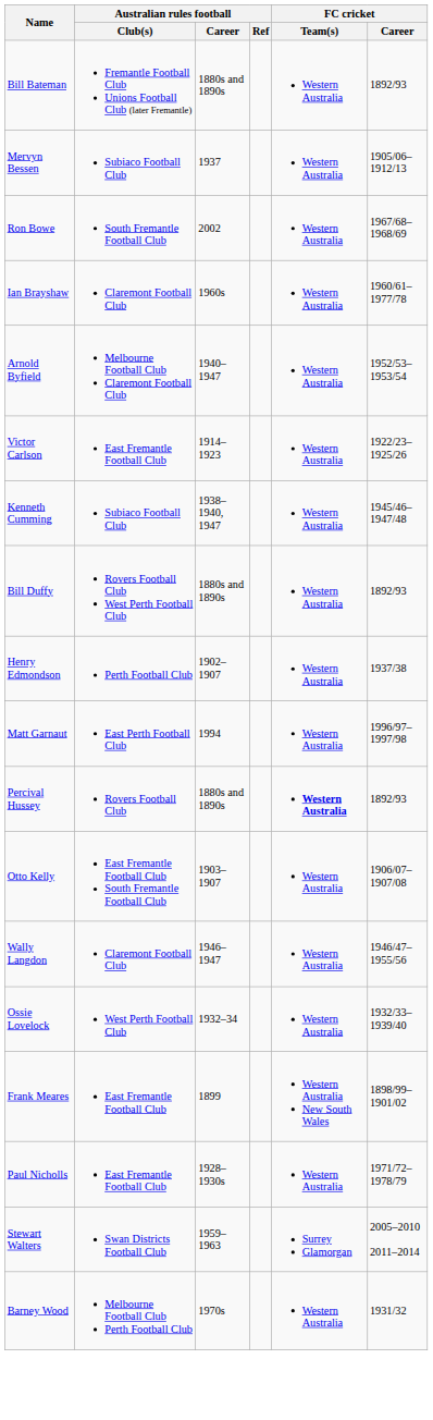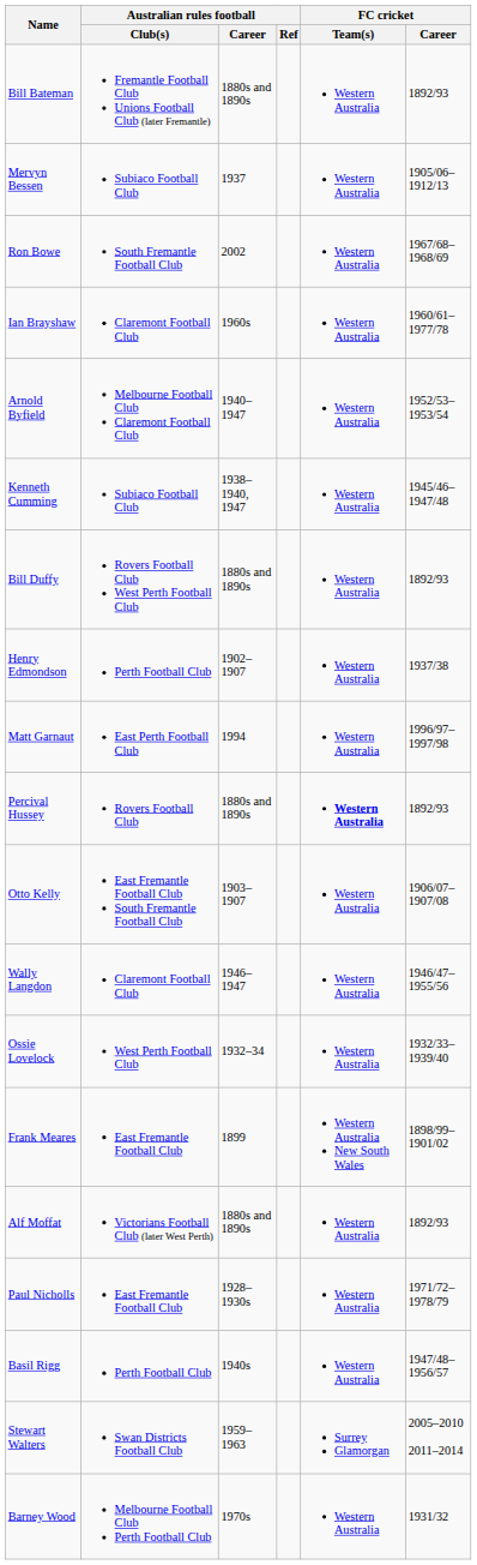- row: Victor Carlson | East Fremantle Football Club | 1914–1923 | Western Australia | 1922/23–1925/26
+ row: Alf Moffat | Victorians Football Club (later West Perth) | 1880s and 1890s | Western Australia | 1892/93
+ row: Basil Rigg | Perth Football Club | 1940s | Western Australia | 1947/48–1956/57
